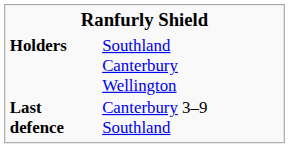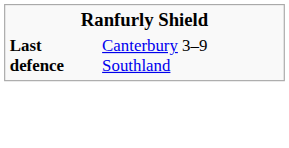- row: Holders | Southland Canterbury Wellington
